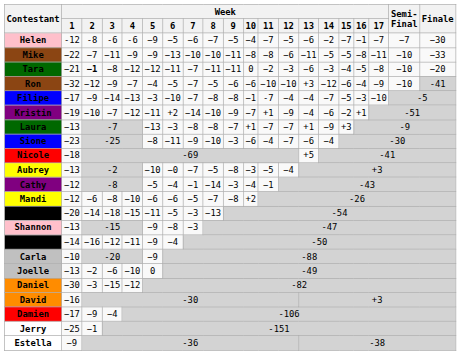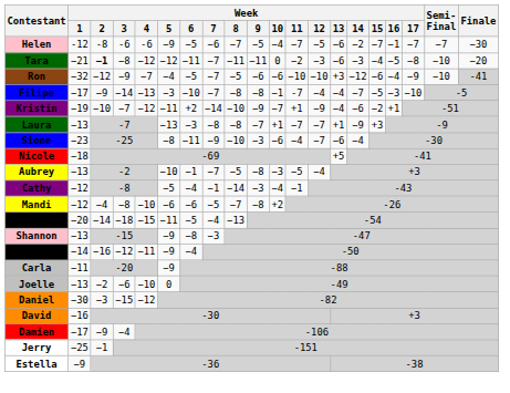- row: Mike | −22 | −7 | −11 | −9 | −9 | −13 | −10 | −10 | −11 | −8 | −8 | −6 | −11 | −5 | −5 | −8 | −11 | −10 | −33
Aubrey | Week / 6: −0 -> −1
Mandi | Week / 2: −6 -> −4
Dane | Week / 7: −3 -> −4
Carla | Week / 1: −10 -> −11
